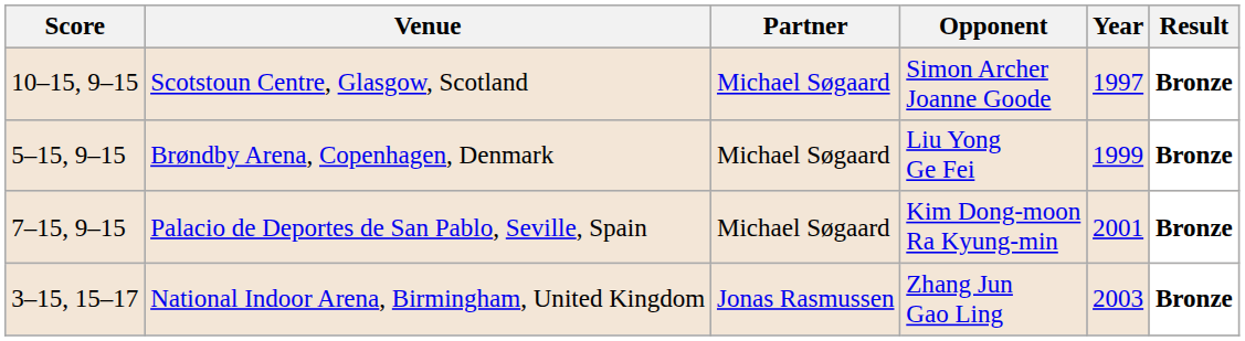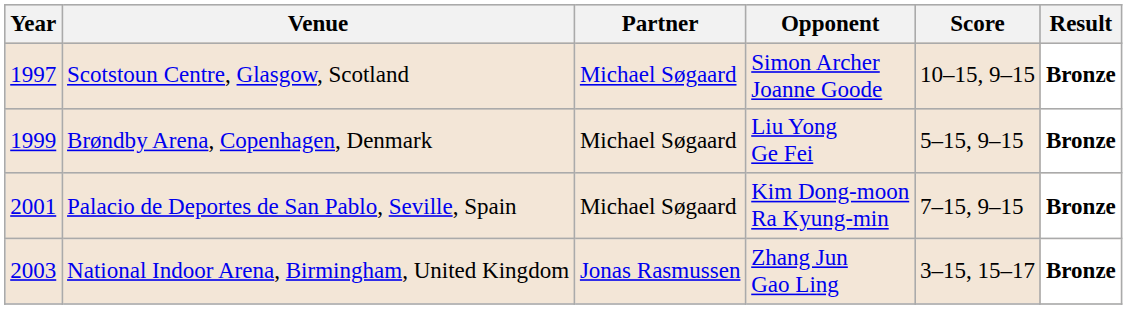columns swapped: Year <-> Score
